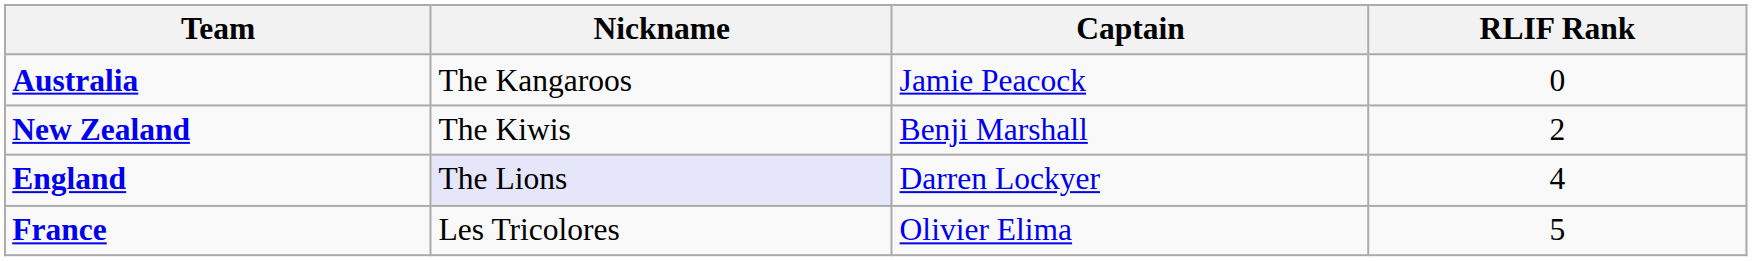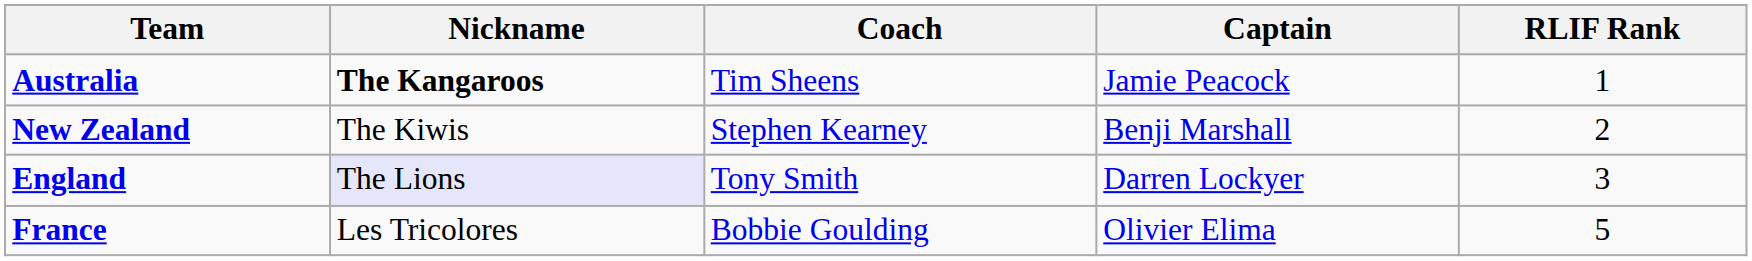+ column: Coach | Tim Sheens | Stephen Kearney | Tony Smith | Bobbie Goulding
Australia | Nickname: normal -> bold
Australia | RLIF Rank: 0 -> 1
England | RLIF Rank: 4 -> 3
